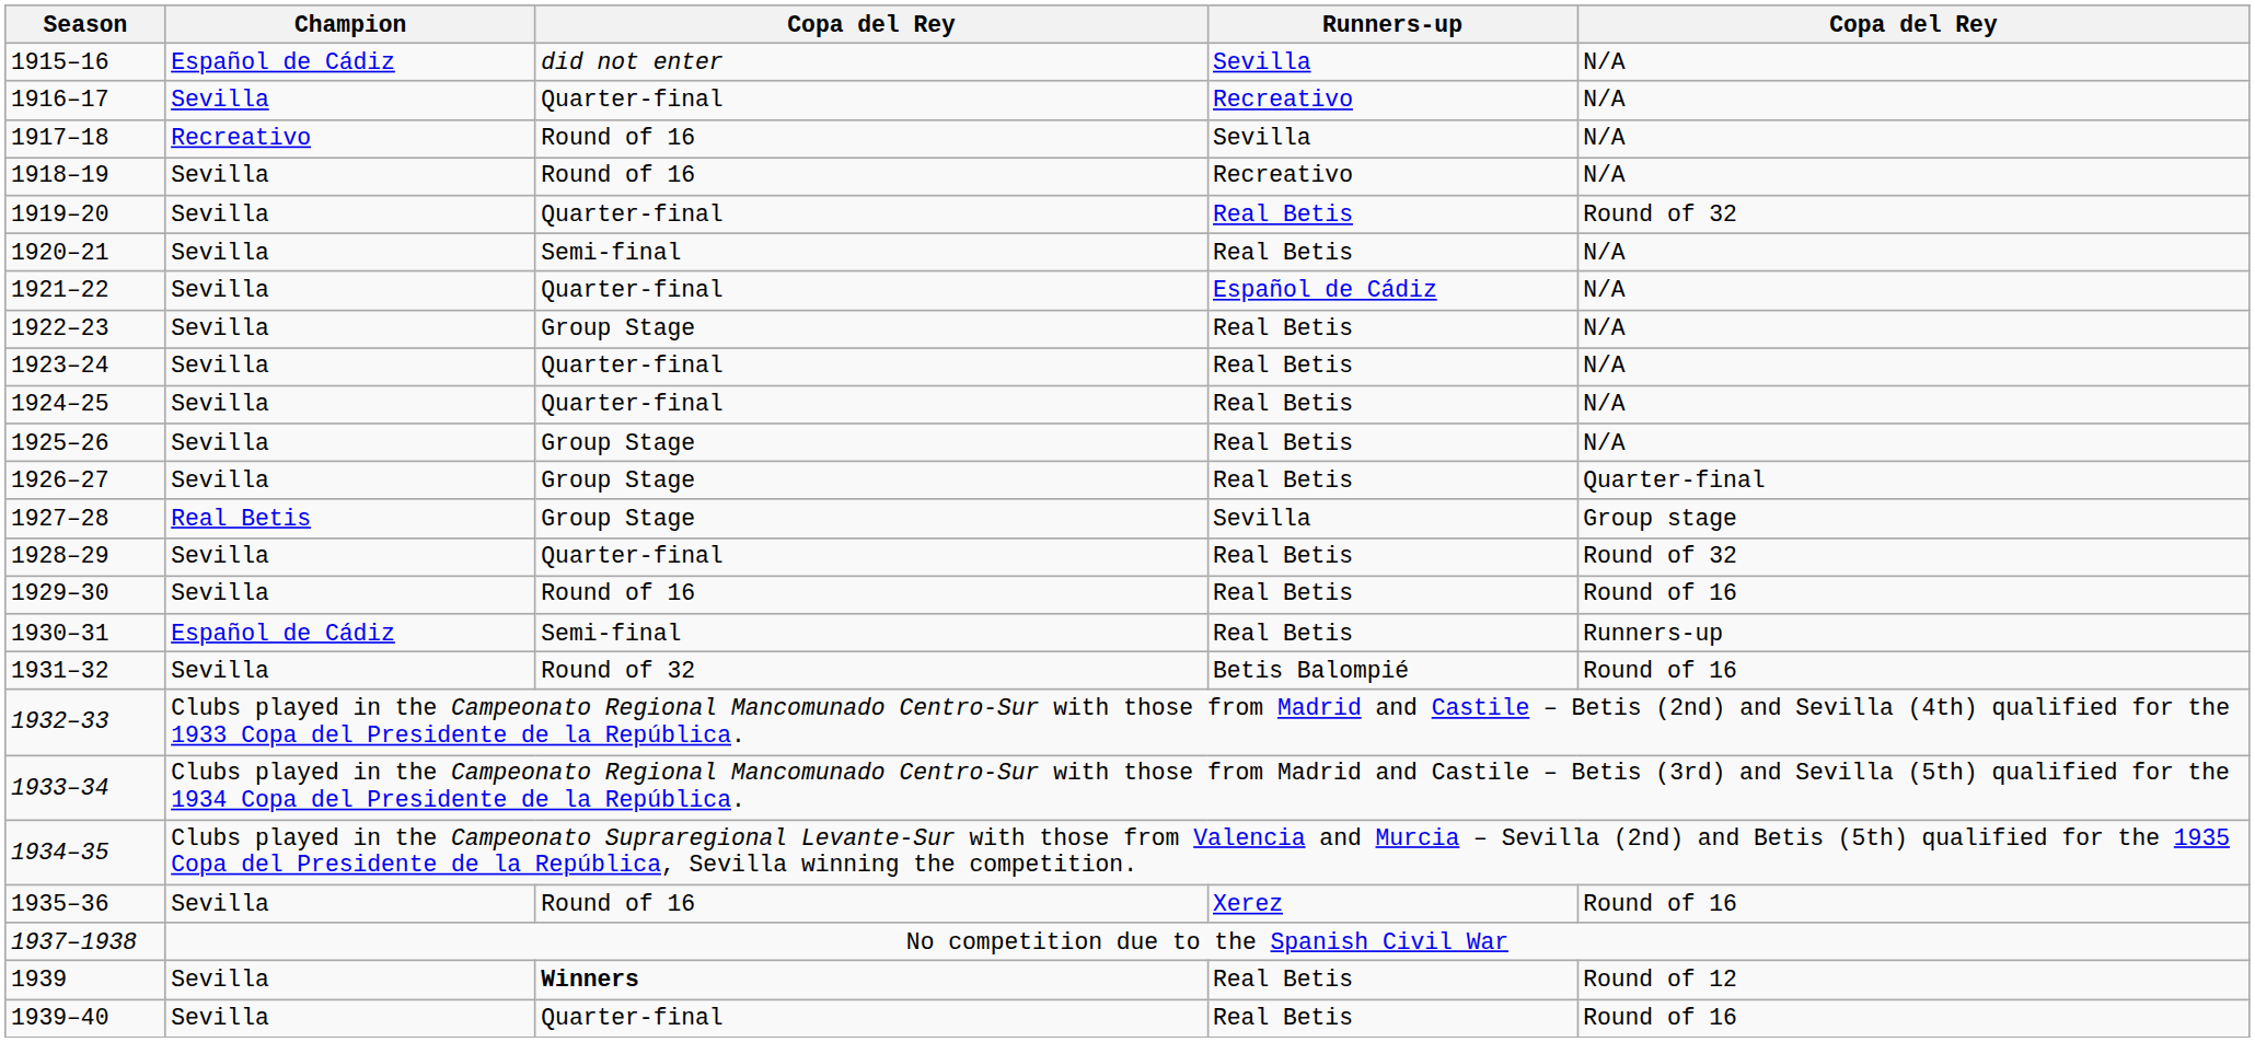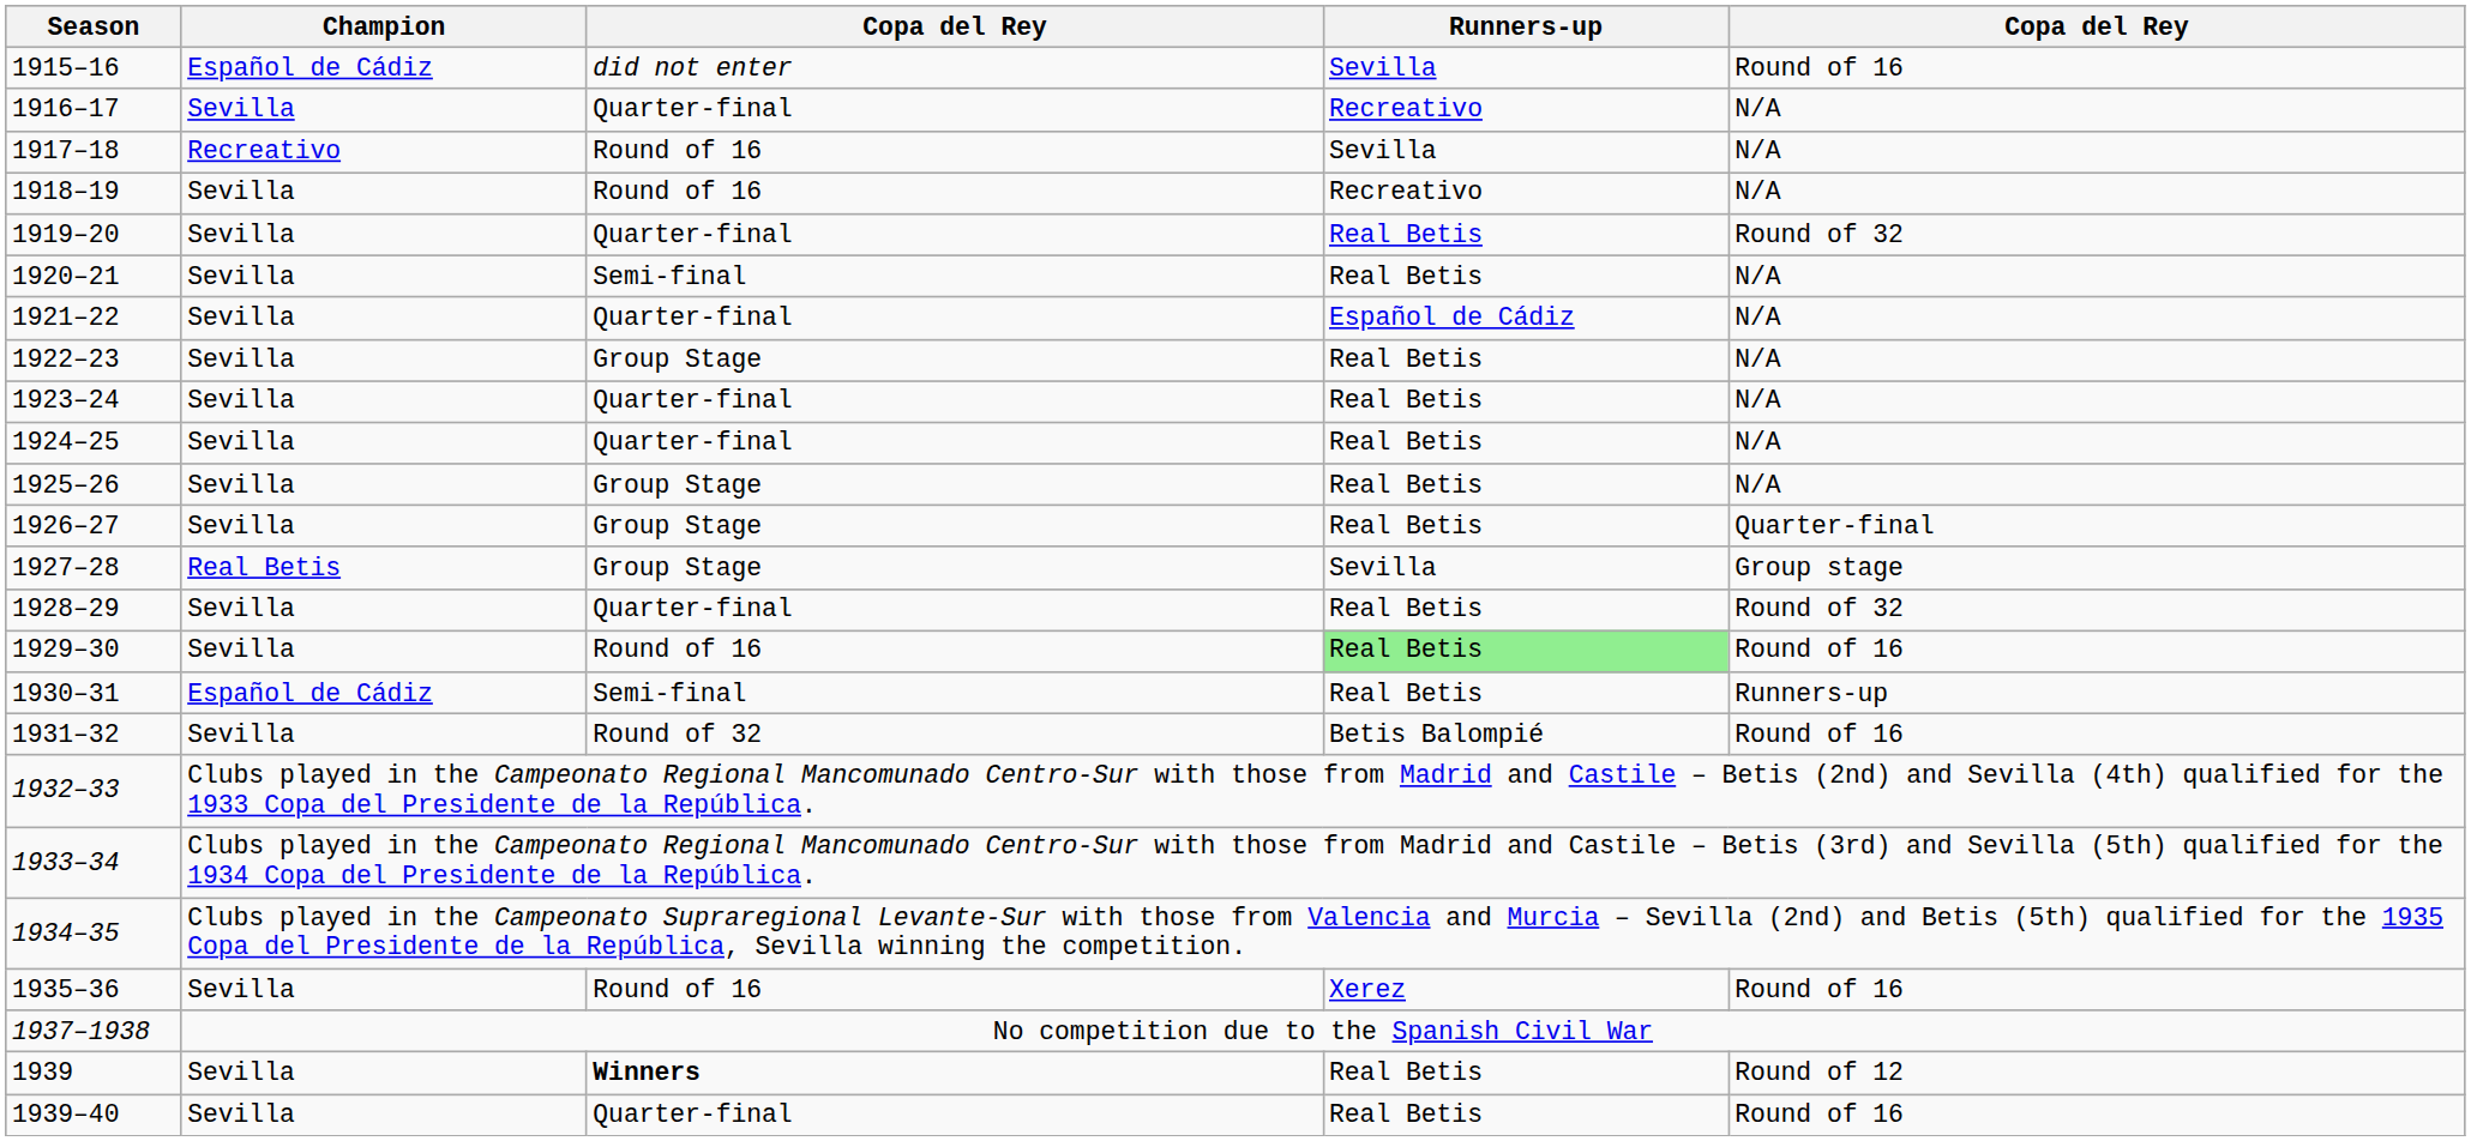1915–16 | column 5: N/A -> Round of 16
1929–30 | Runners-up: no background -> lightgreen background
